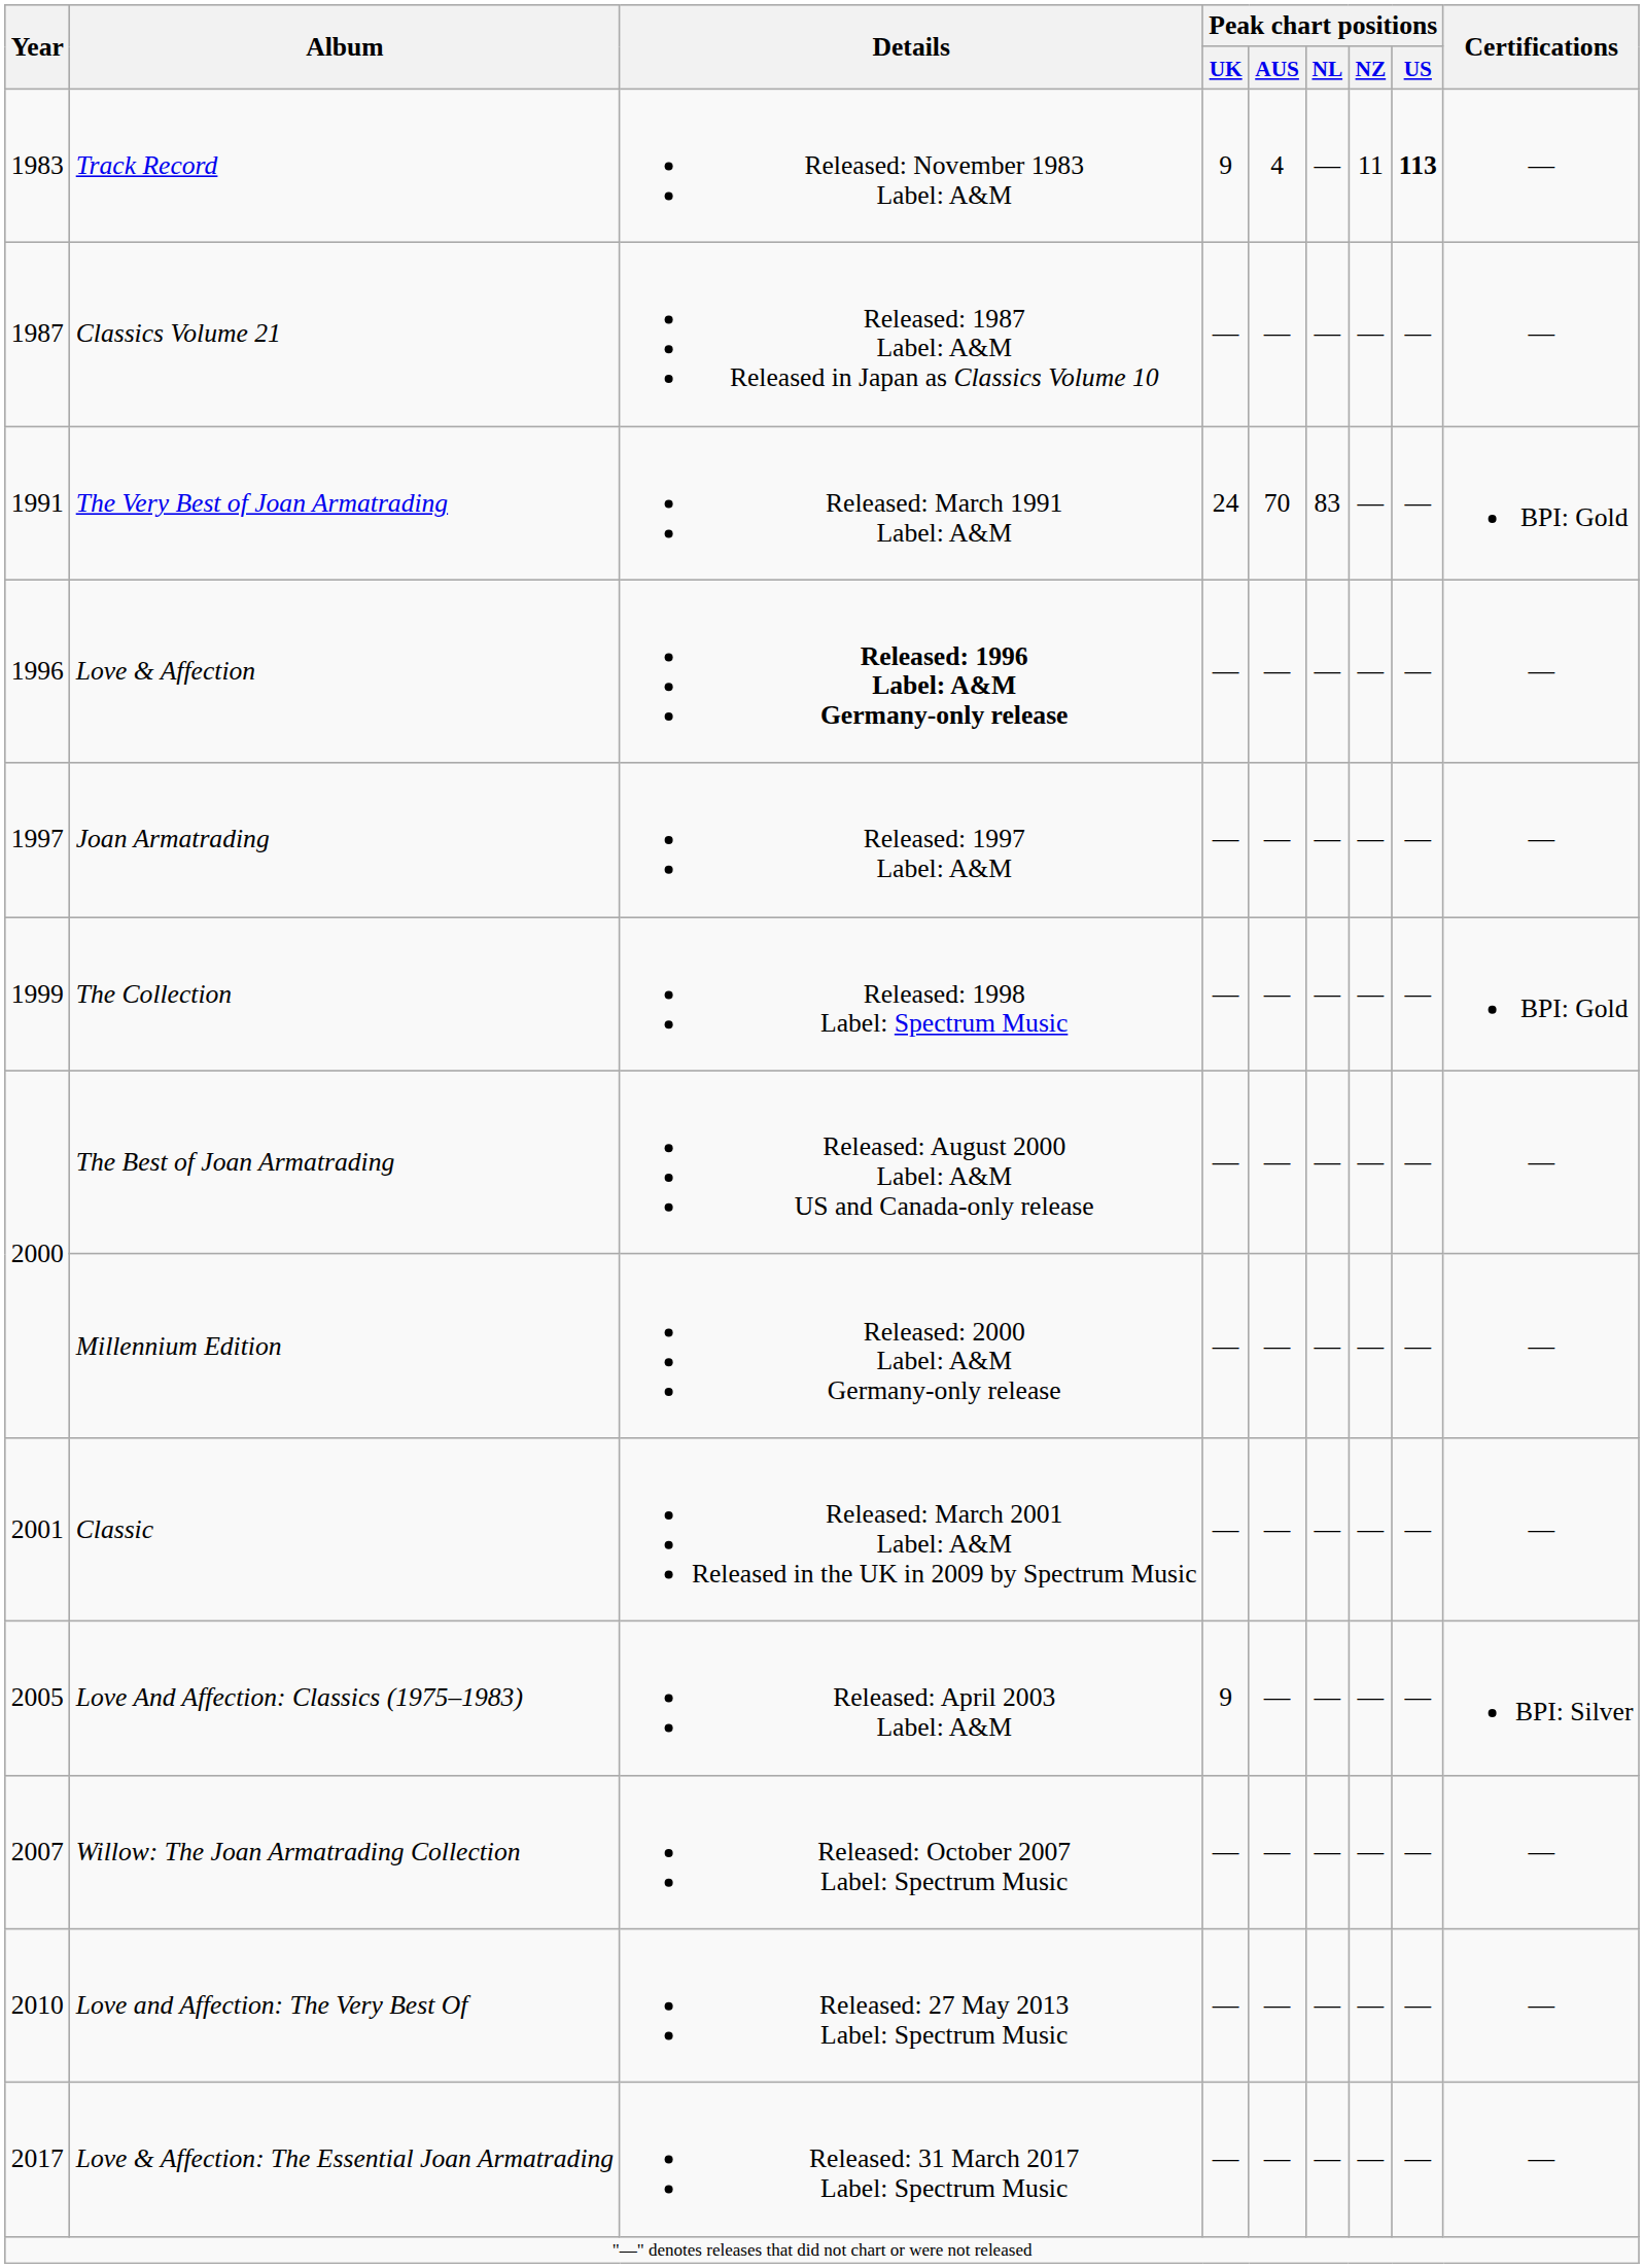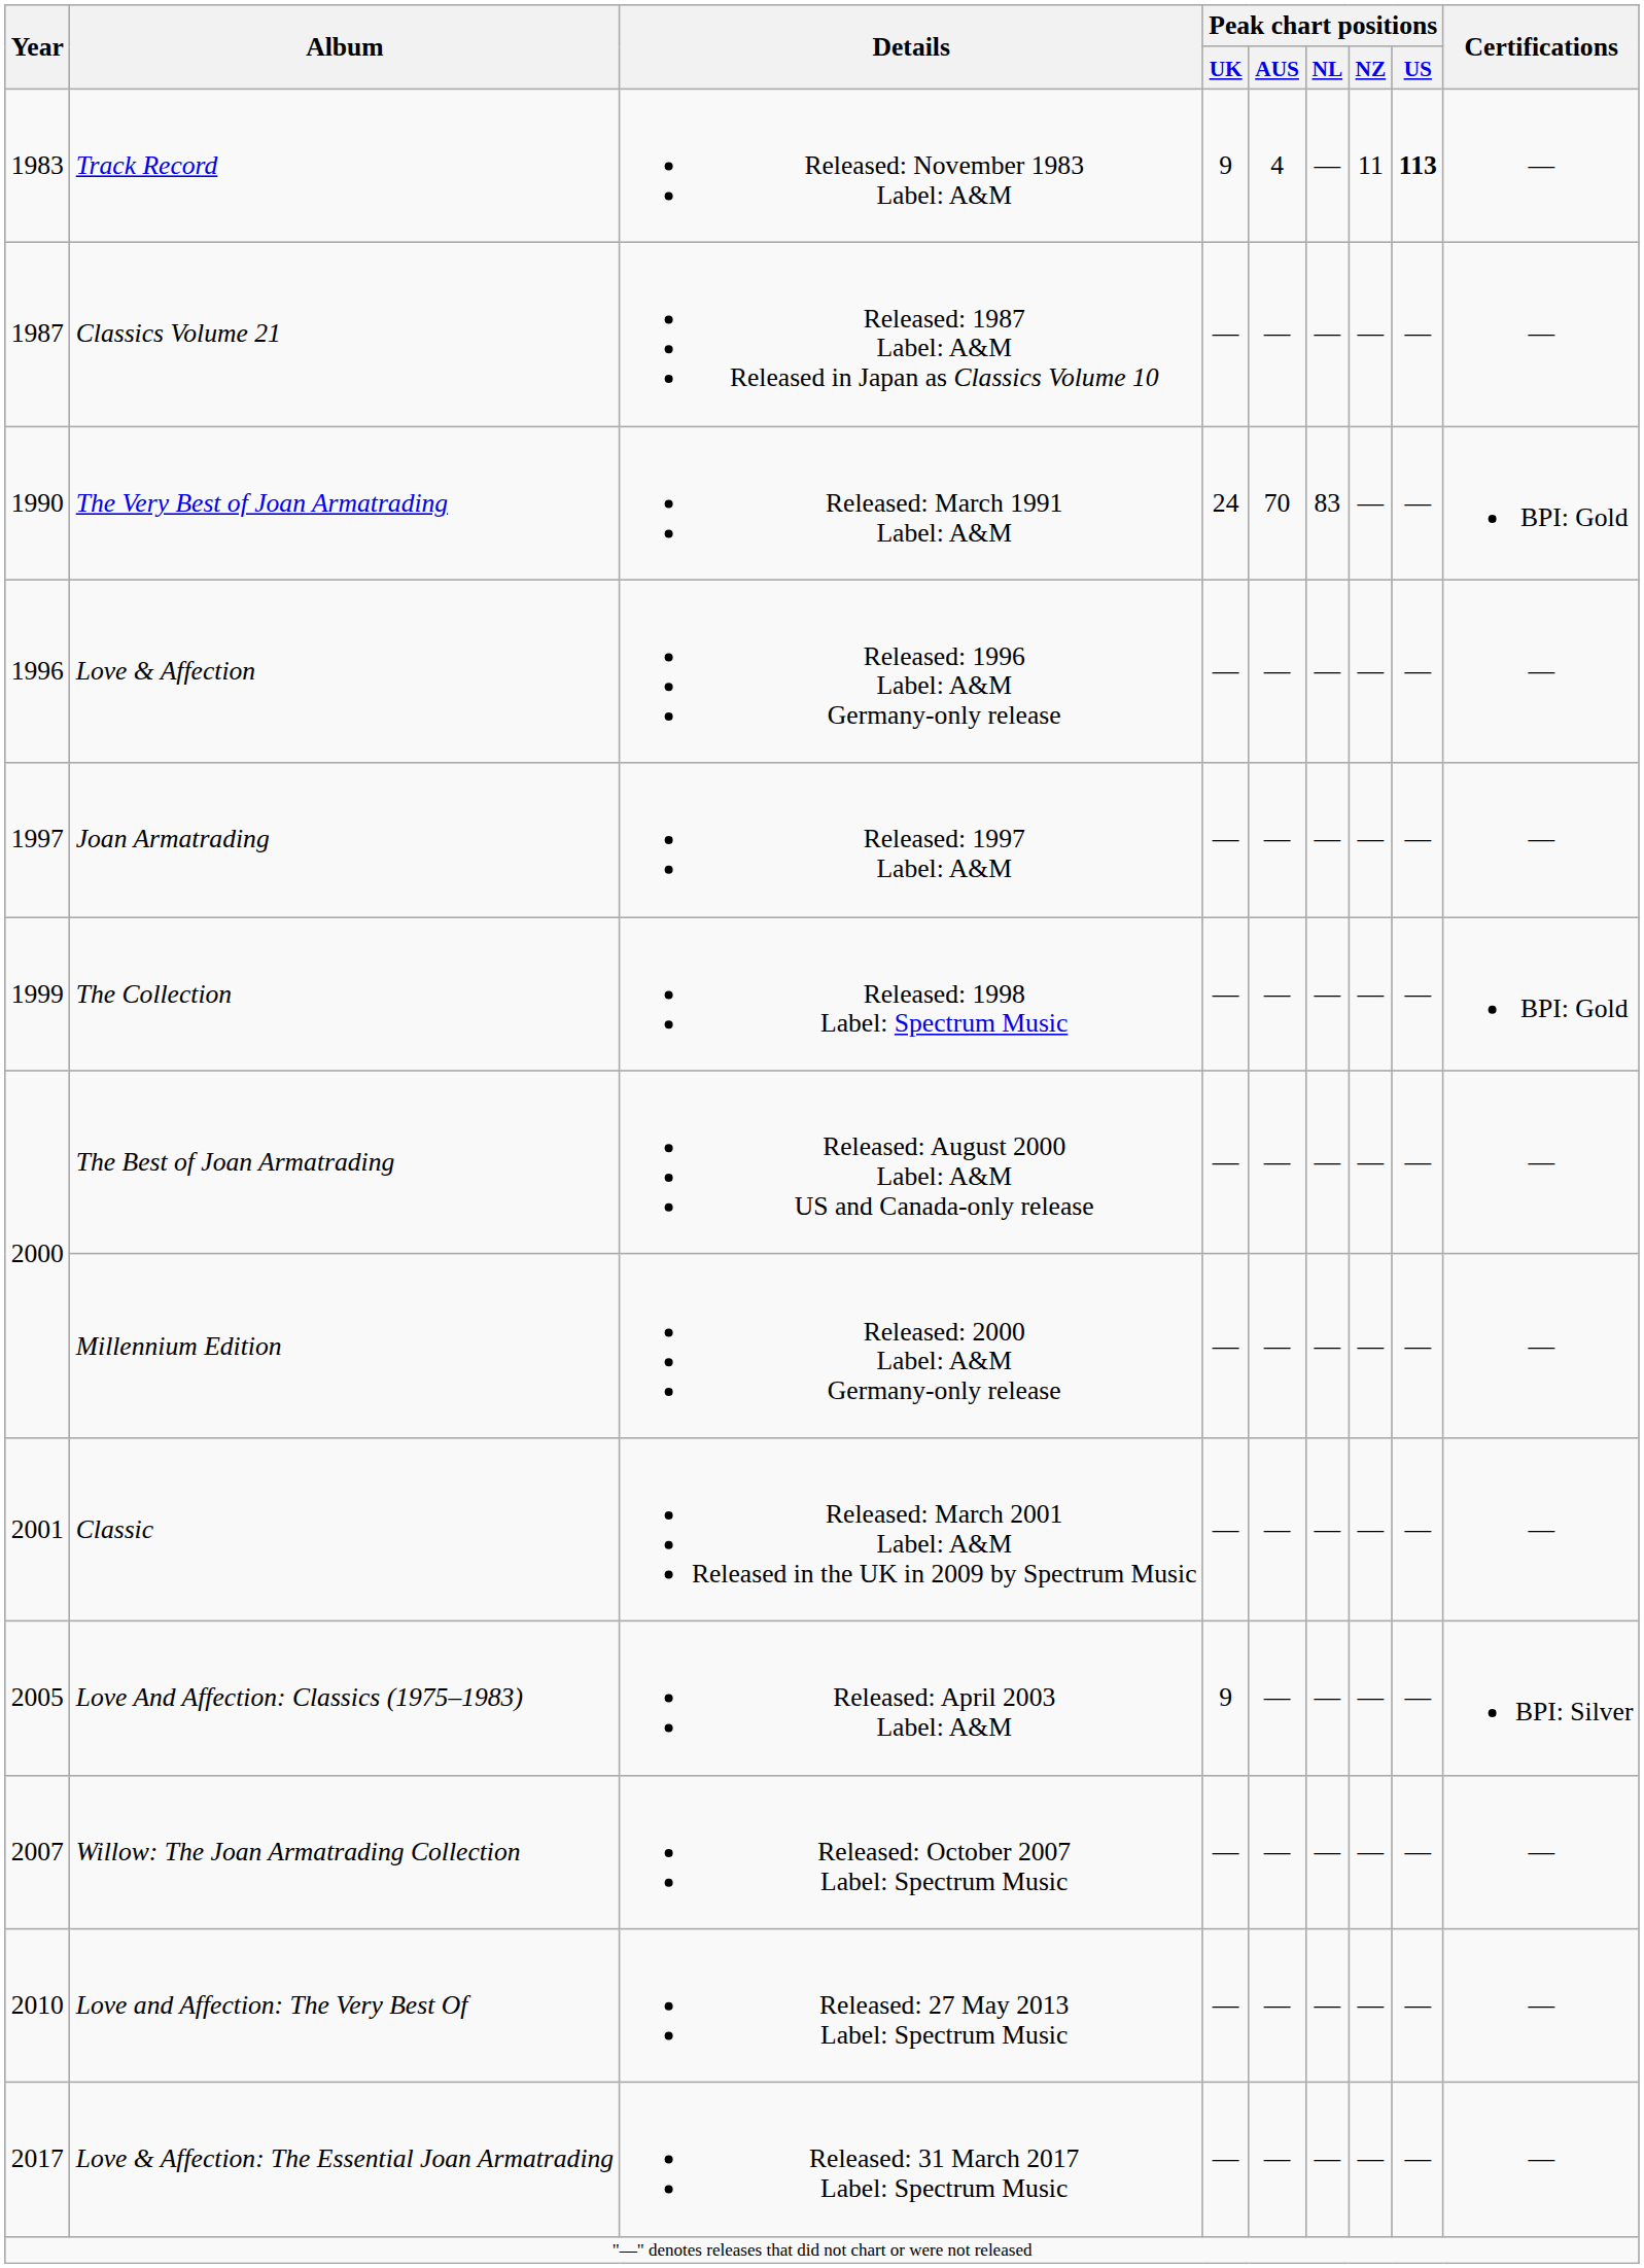The Very Best of Joan Armatrading | Year: 1991 -> 1990
Love & Affection | Details: bold -> normal
